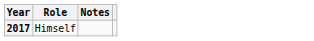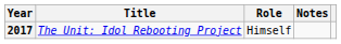+ column: Title | The Unit: Idol Rebooting Project
